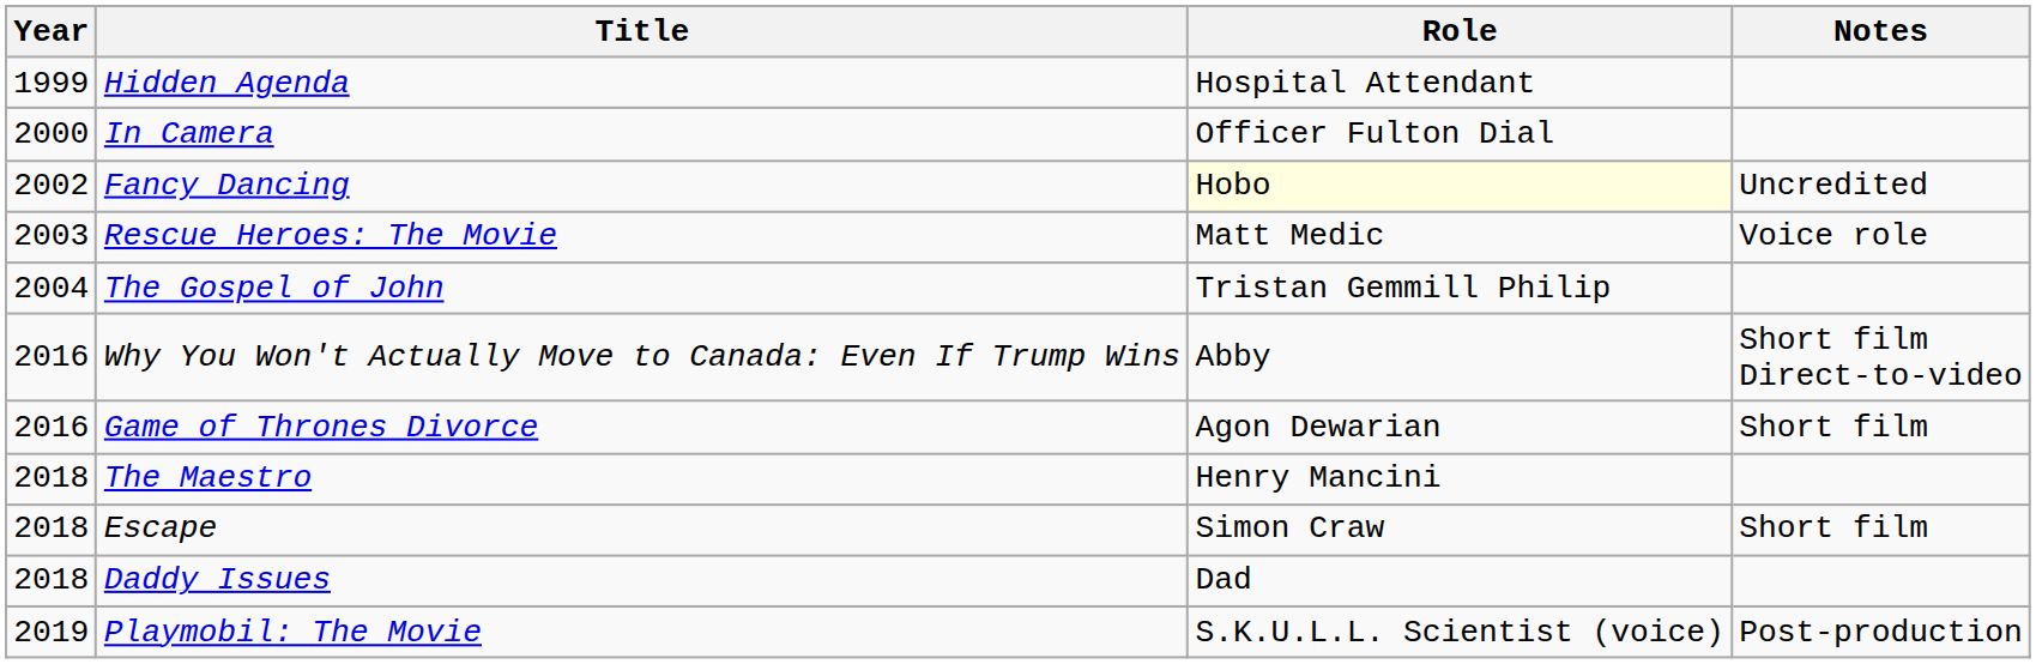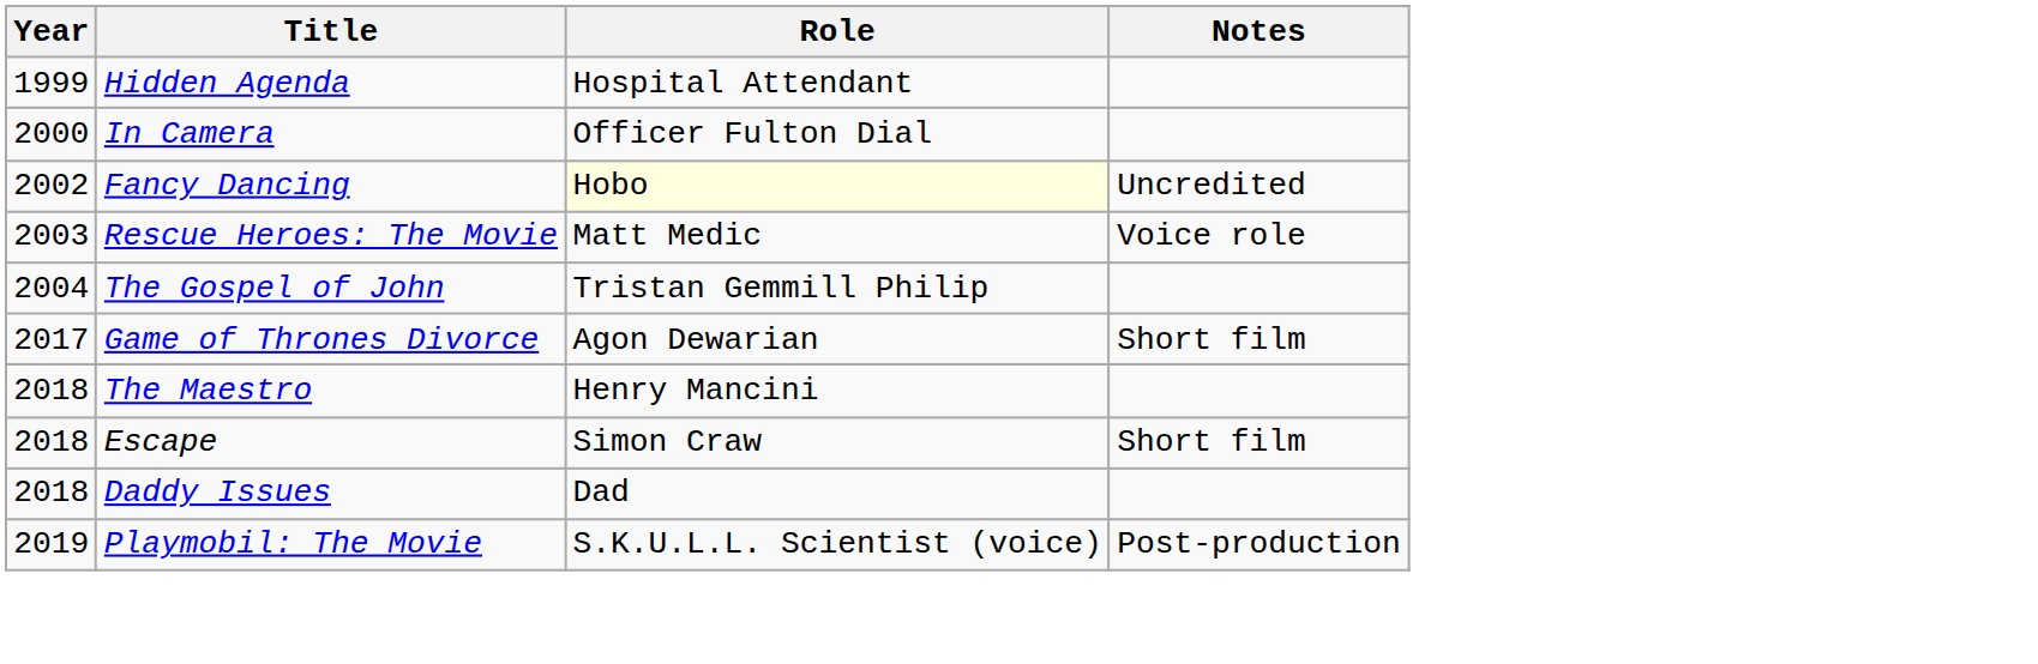- row: 2016 | Why You Won't Actually Move to Canada: Even If Trump Wins | Abby | Short film Direct-to-video
Game of Thrones Divorce | Year: 2016 -> 2017
